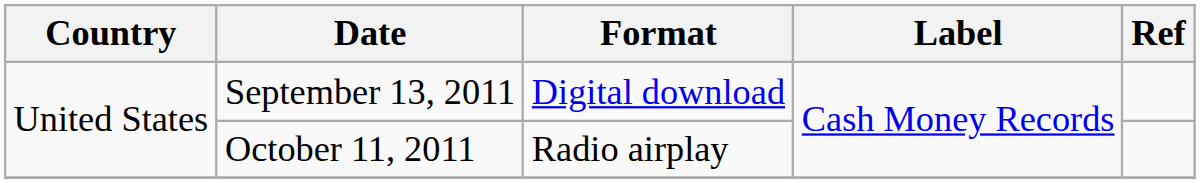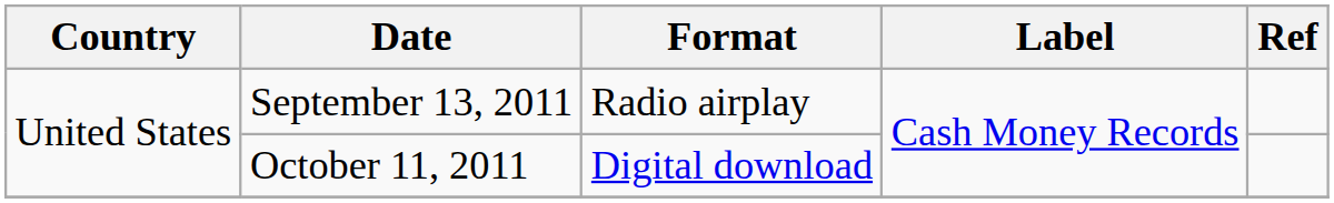September 13, 2011 | Format: Digital download -> Radio airplay
October 11, 2011 | Format: Radio airplay -> Digital download
